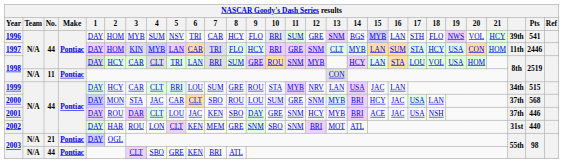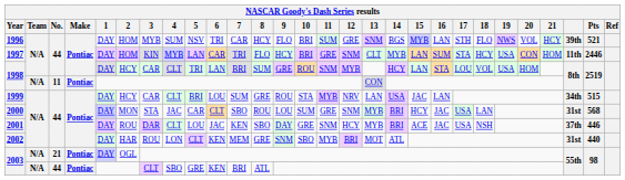1996 | 10: lavender background -> no background
1996 | Pts: 541 -> 521
2000 | column 26: 37th -> 31st
2002 | 11: SNM -> MYB
